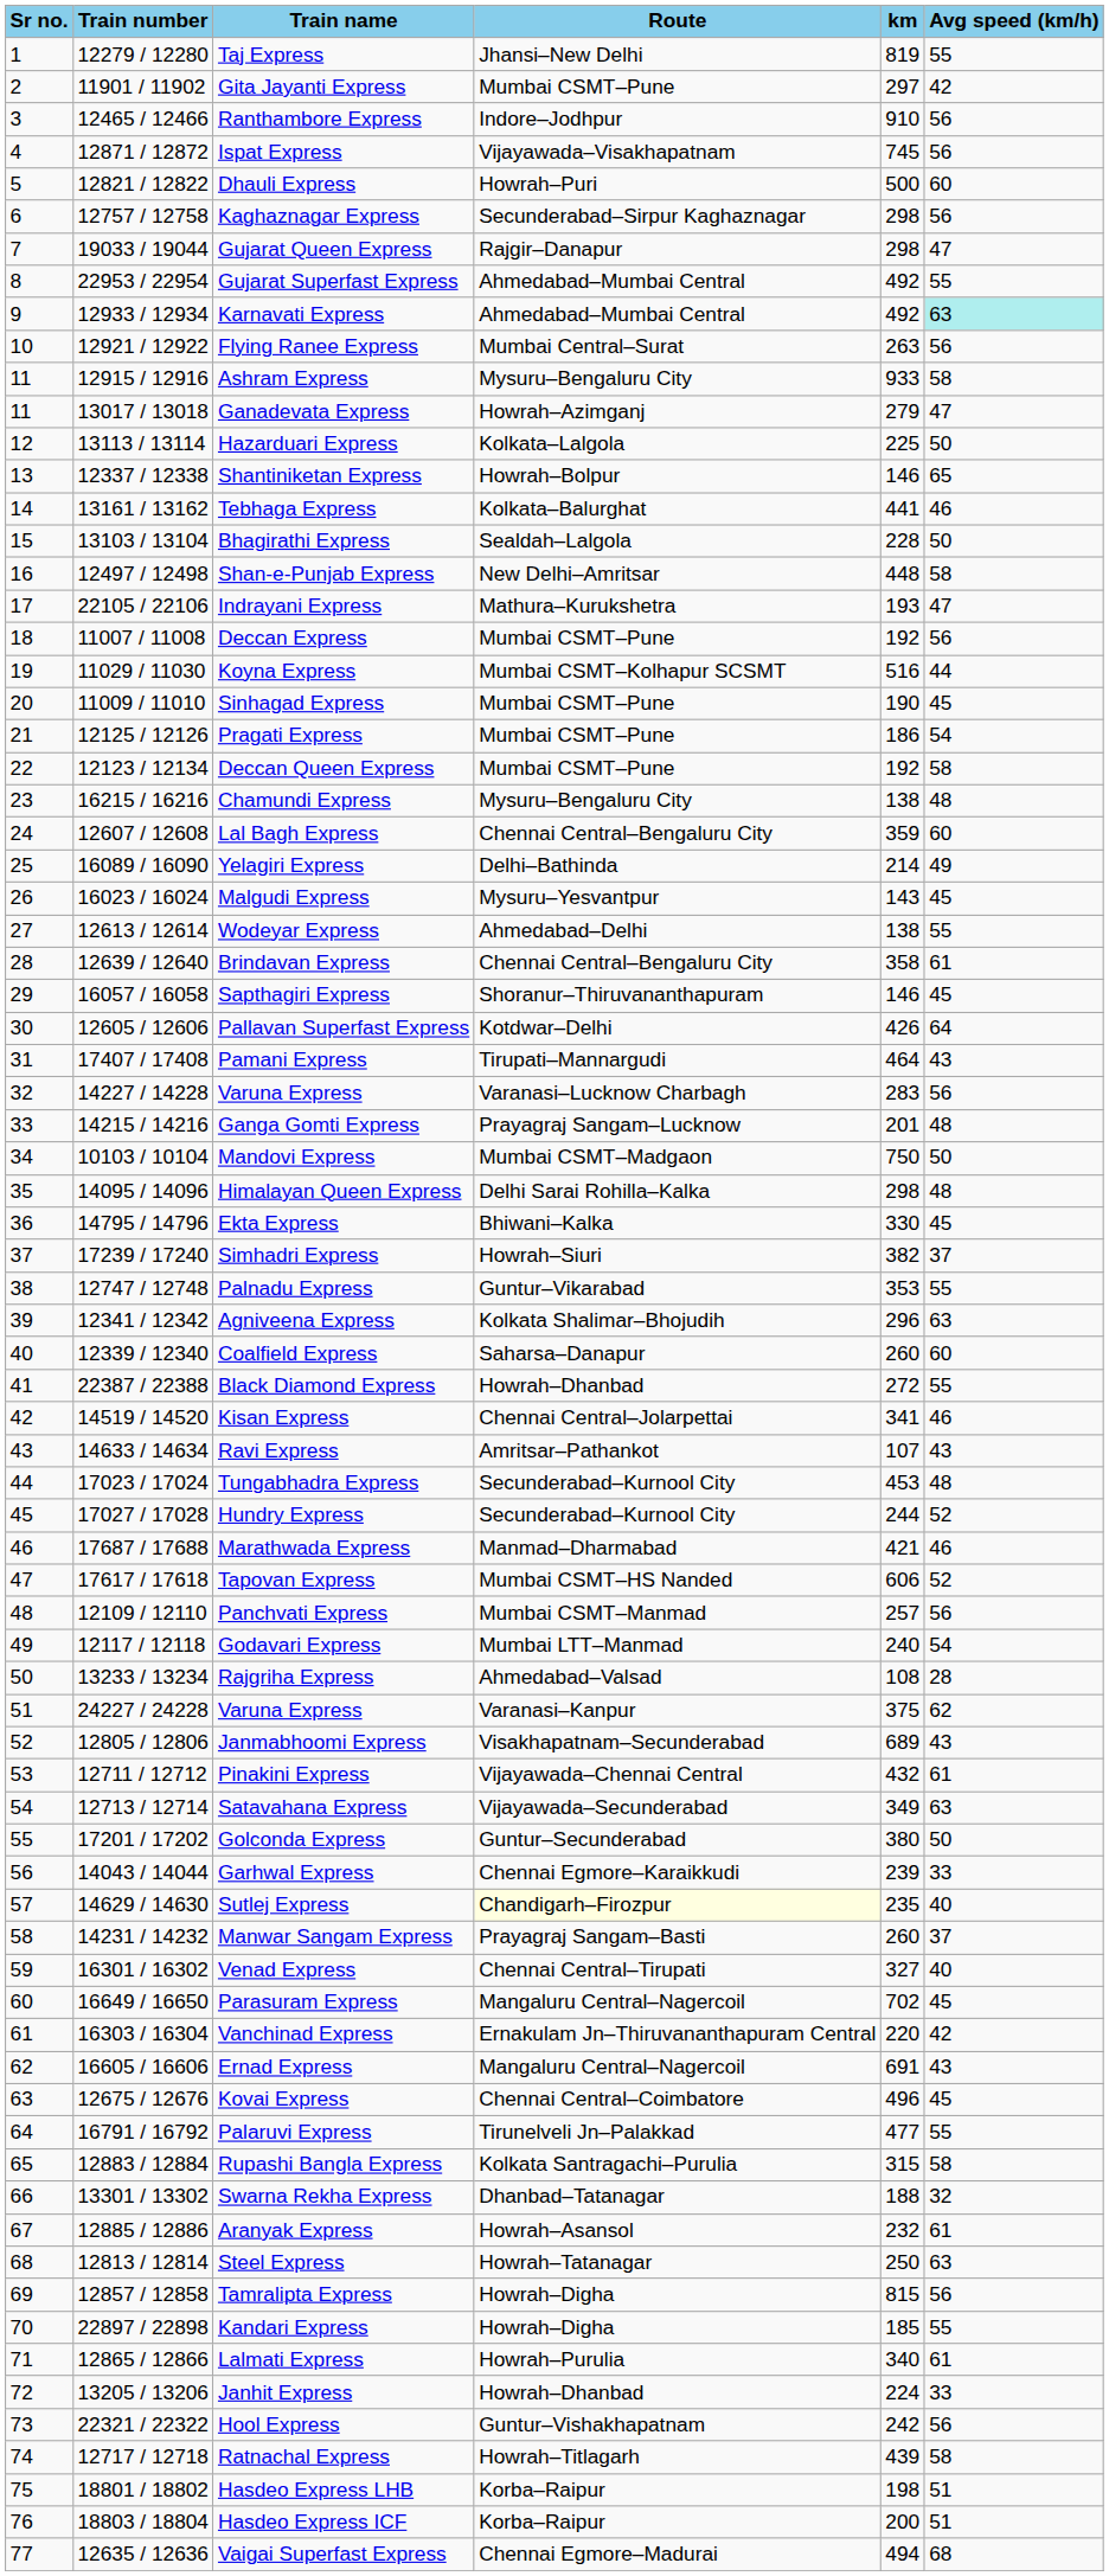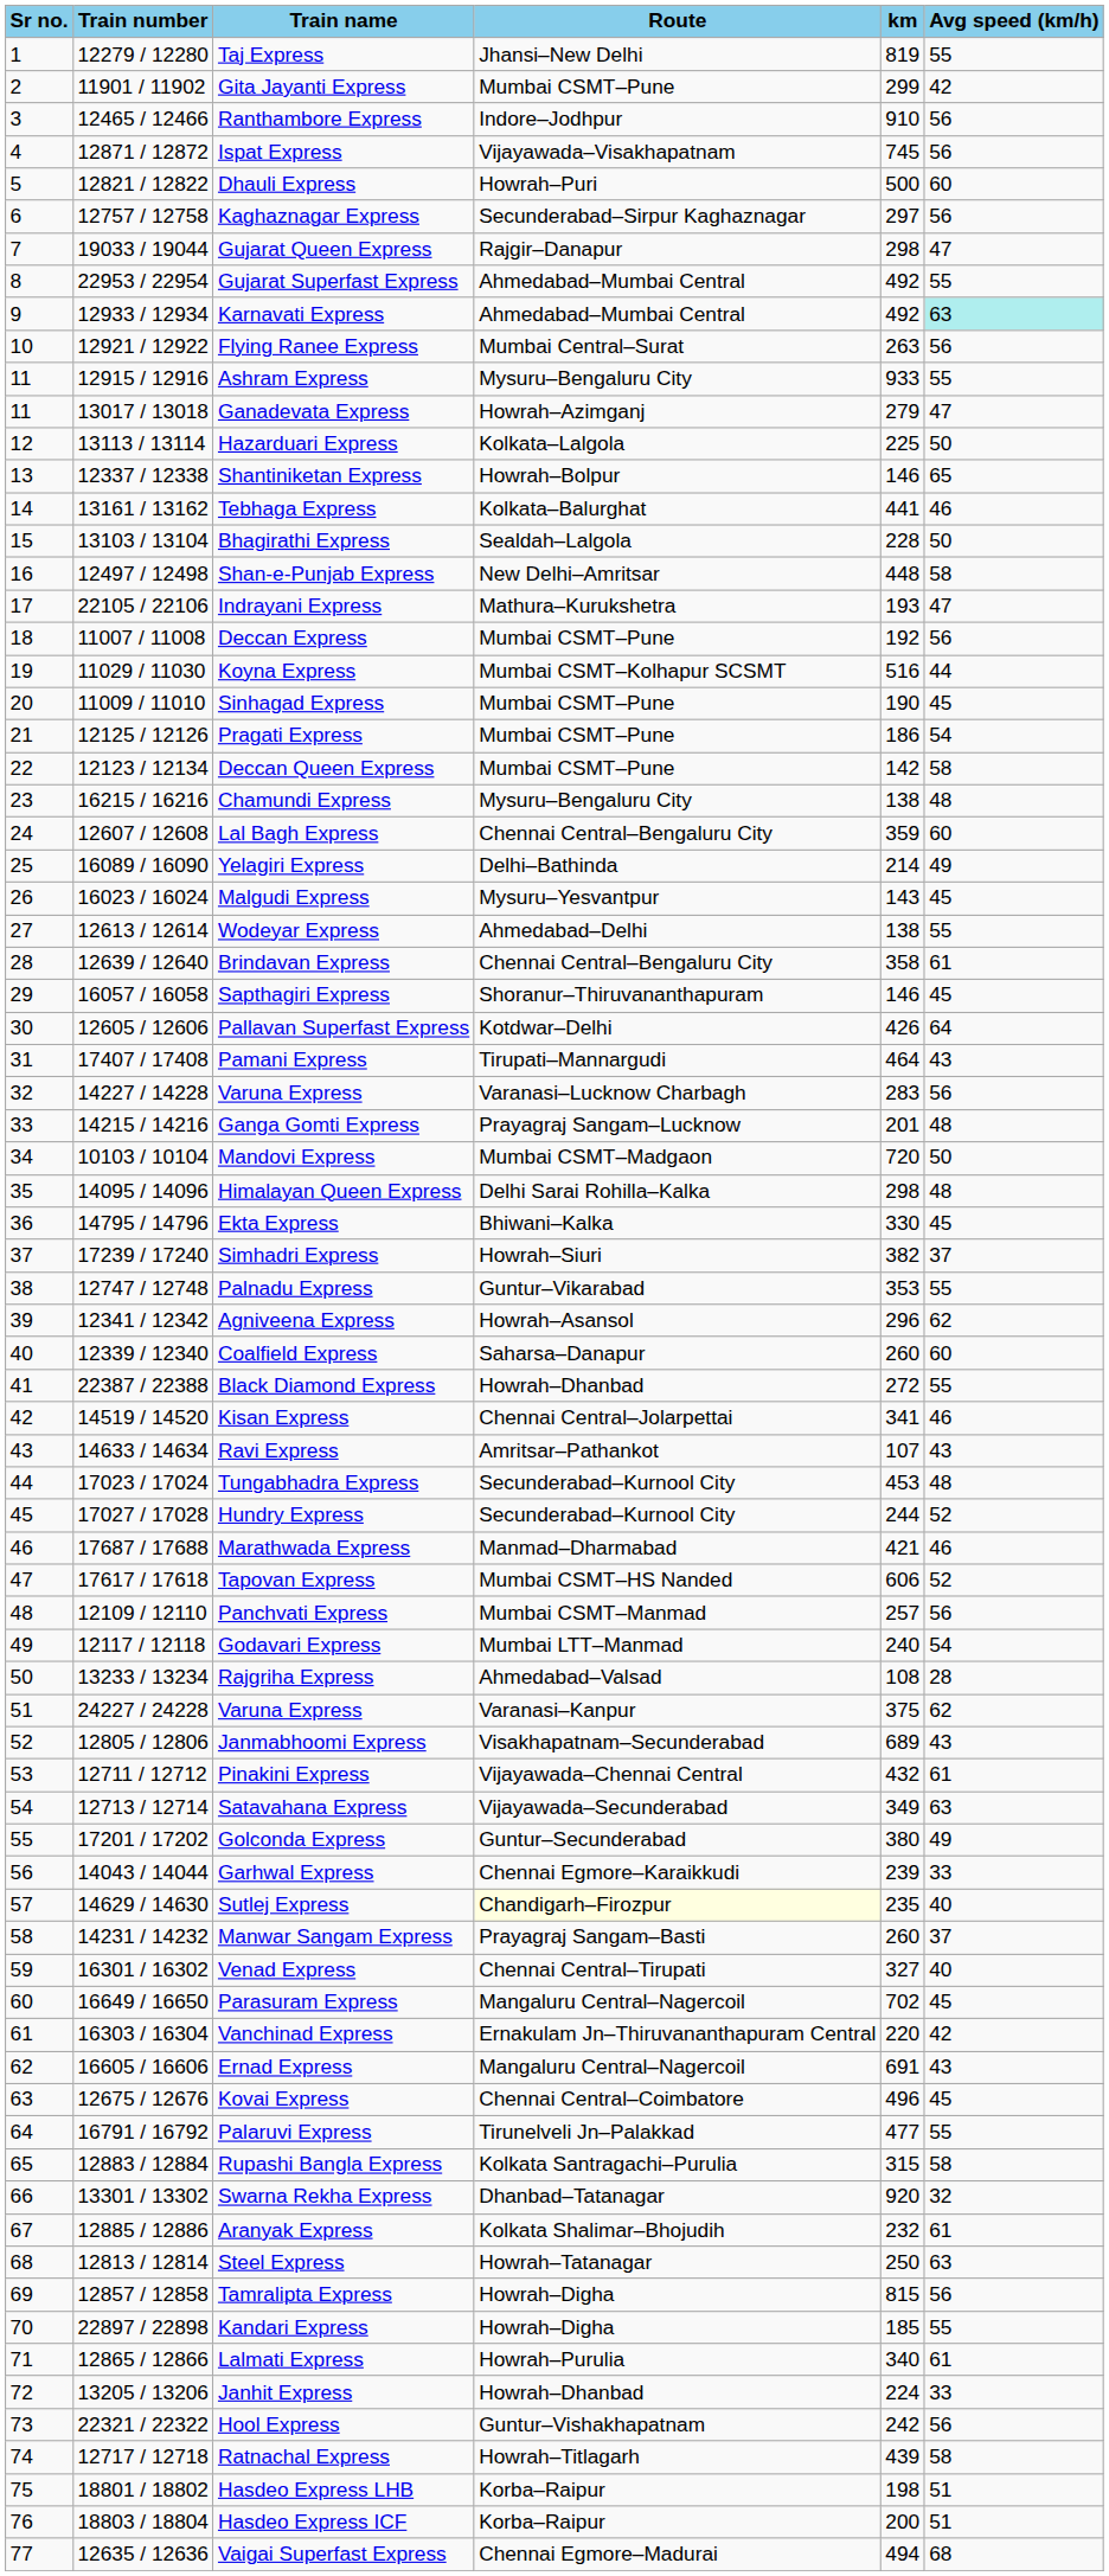Gita Jayanti Express | km: 297 -> 299
Kaghaznagar Express | km: 298 -> 297
Ashram Express | Avg speed (km/h): 58 -> 55
Deccan Queen Express | km: 192 -> 142
Mandovi Express | km: 750 -> 720
Agniveena Express | Route: Kolkata Shalimar–Bhojudih -> Howrah–Asansol
Agniveena Express | Avg speed (km/h): 63 -> 62
Golconda Express | Avg speed (km/h): 50 -> 49
Swarna Rekha Express | km: 188 -> 920
Aranyak Express | Route: Howrah–Asansol -> Kolkata Shalimar–Bhojudih
